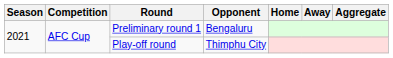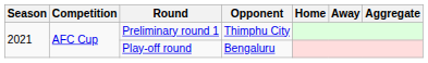Preliminary round 1 | Opponent: Bengaluru -> Thimphu City
Play-off round | Opponent: Thimphu City -> Bengaluru
